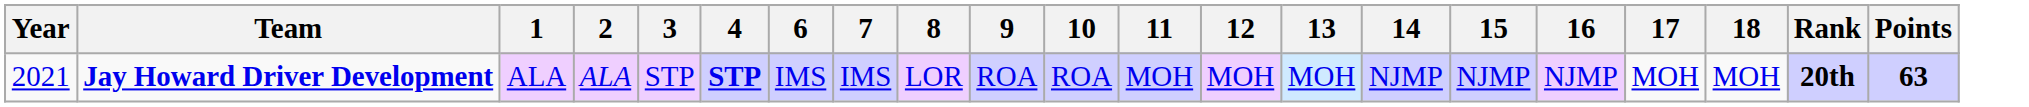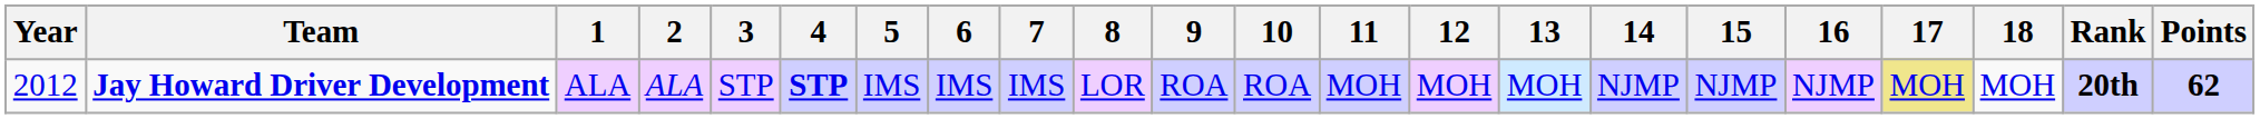+ column: 5 | IMS
Jay Howard Driver Development | Year: 2021 -> 2012
Jay Howard Driver Development | 17: no background -> khaki background
Jay Howard Driver Development | Points: 63 -> 62
